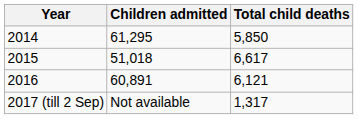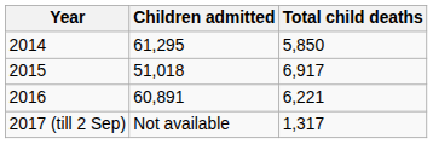2015 | Total child deaths: 6,617 -> 6,917
2016 | Total child deaths: 6,121 -> 6,221
